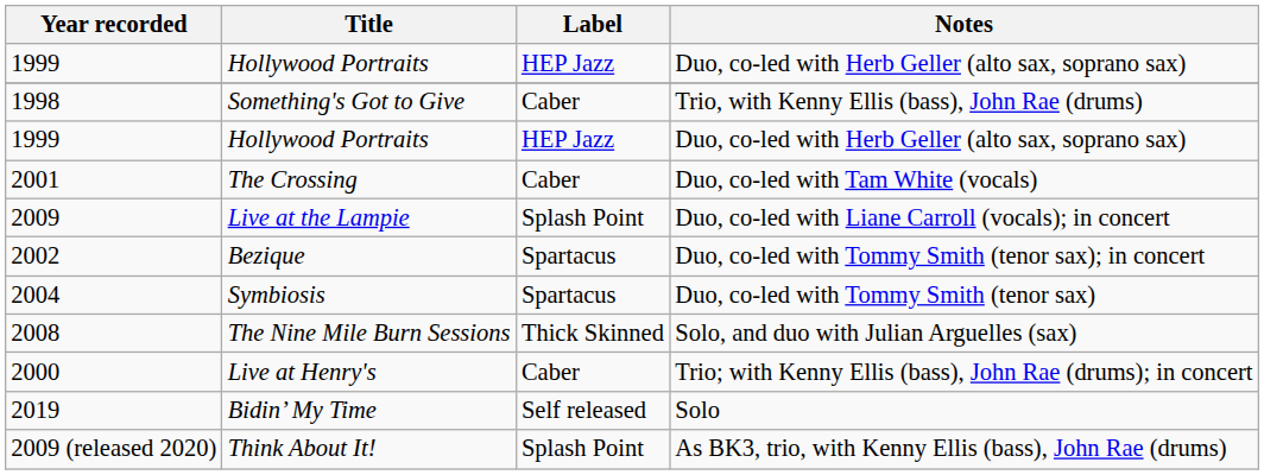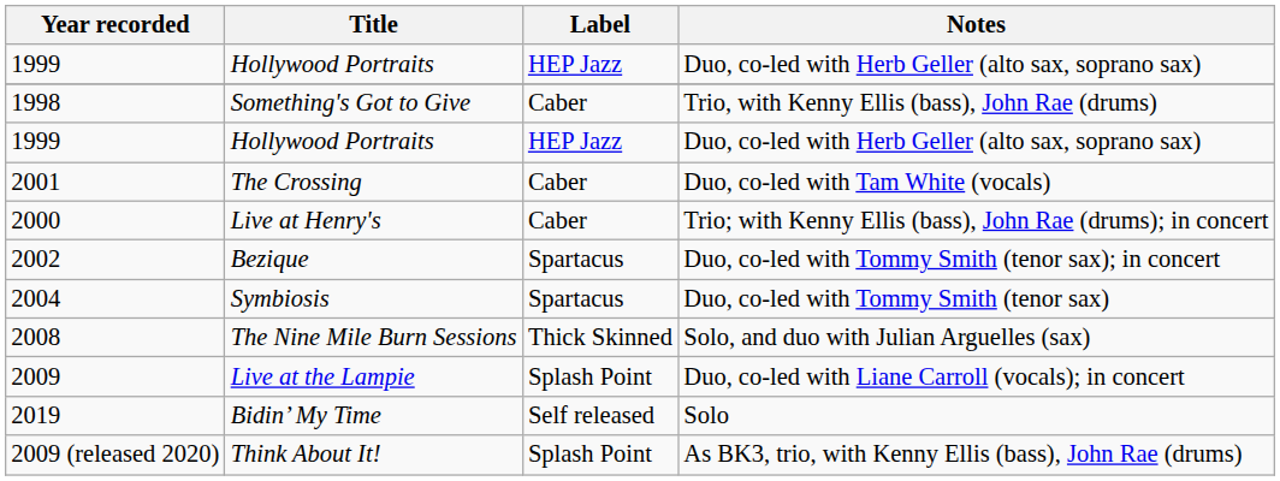rows swapped: Live at Henry's <-> Live at the Lampie
